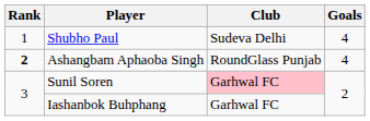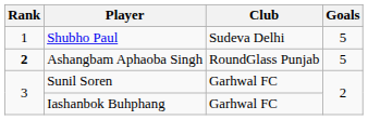Shubho Paul | Goals: 4 -> 5
Ashangbam Aphaoba Singh | Goals: 4 -> 5
Sunil Soren | Club: pink background -> no background
